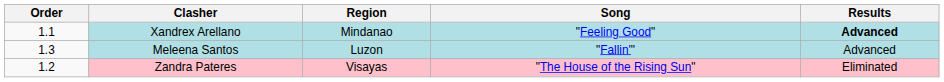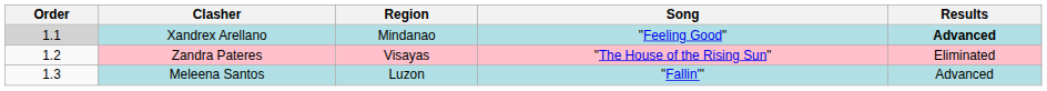Xandrex Arellano | Order: no background -> lightgrey background
rows swapped: Zandra Pateres <-> Meleena Santos
